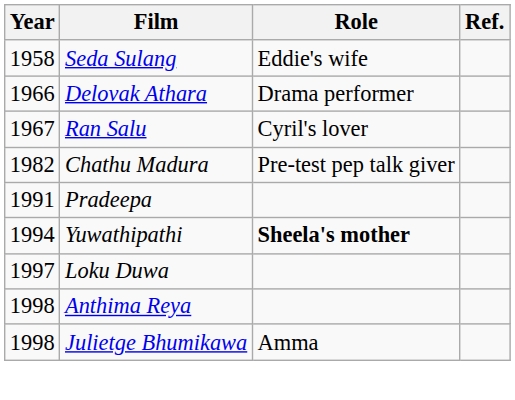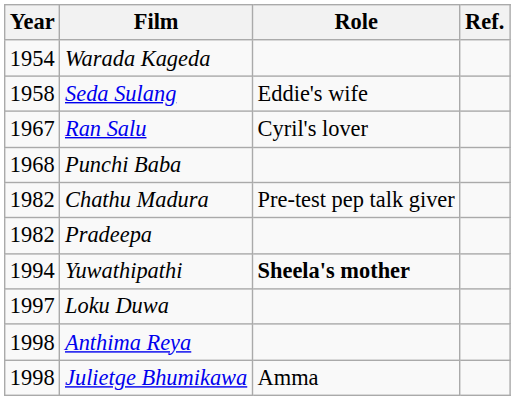+ row: 1954 | Warada Kageda
- row: 1966 | Delovak Athara | Drama performer
+ row: 1968 | Punchi Baba
Pradeepa | Year: 1991 -> 1982
